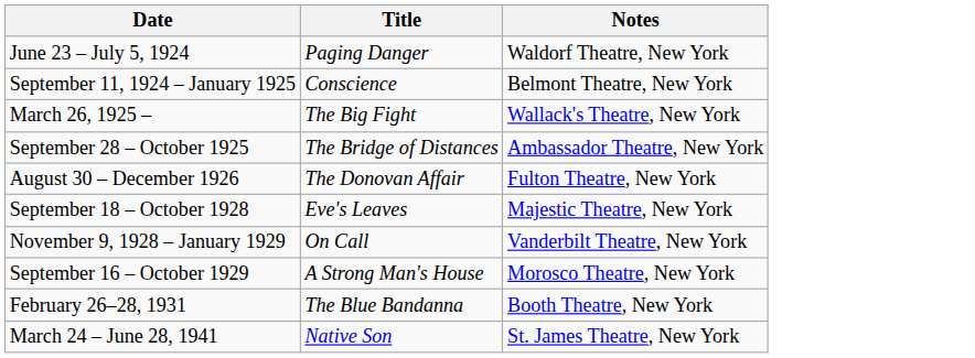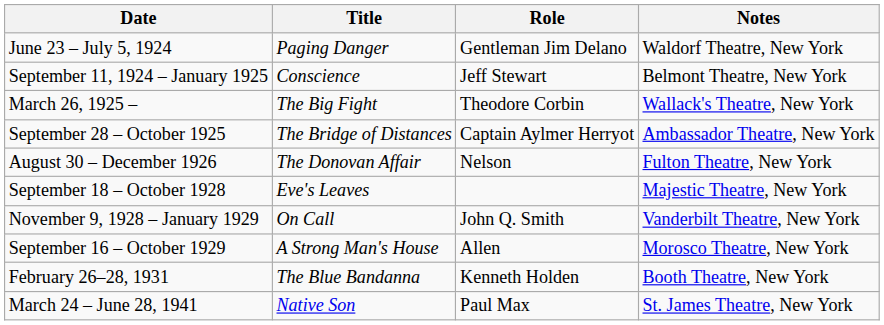+ column: Role | Gentleman Jim Delano | Jeff Stewart | Theodore Corbin | Captain Aylmer Herryot | Nelson | John Q. Smith | Allen | Kenneth Holden | Paul Max
